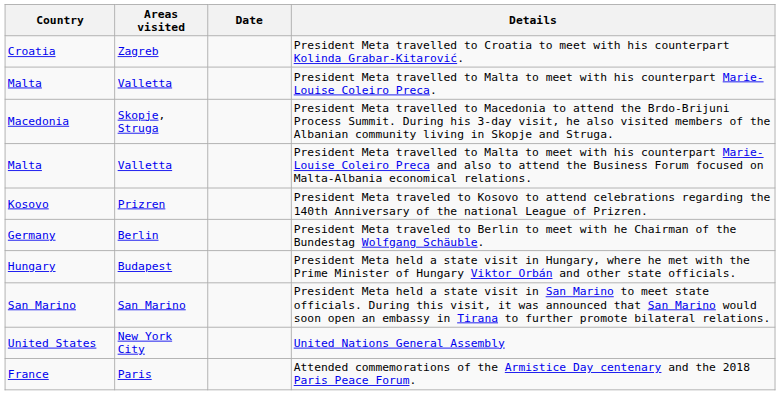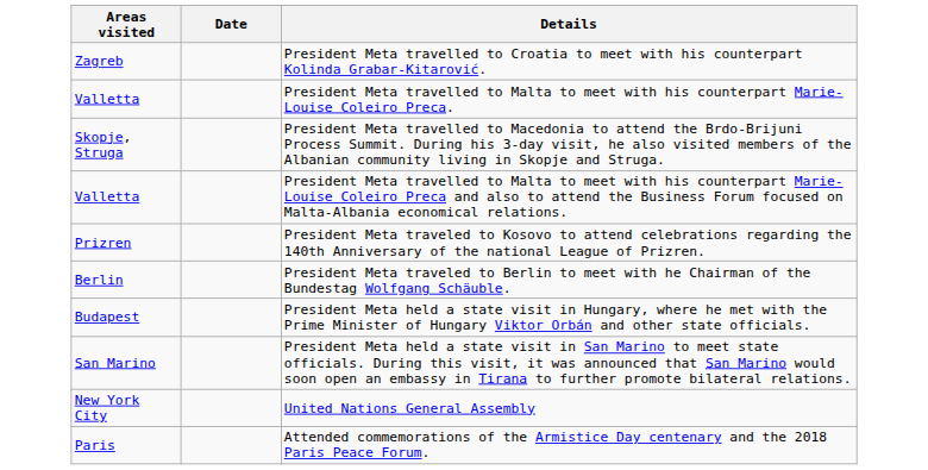- column: Country | Croatia | Malta | Macedonia | Malta | Kosovo | Germany | Hungary | San Marino | United States | France
